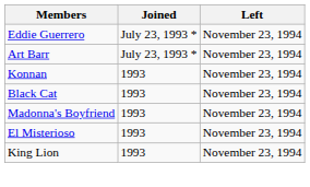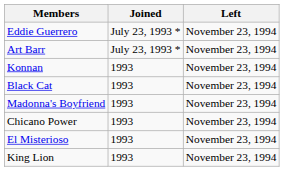+ row: Chicano Power | 1993 | November 23, 1994
